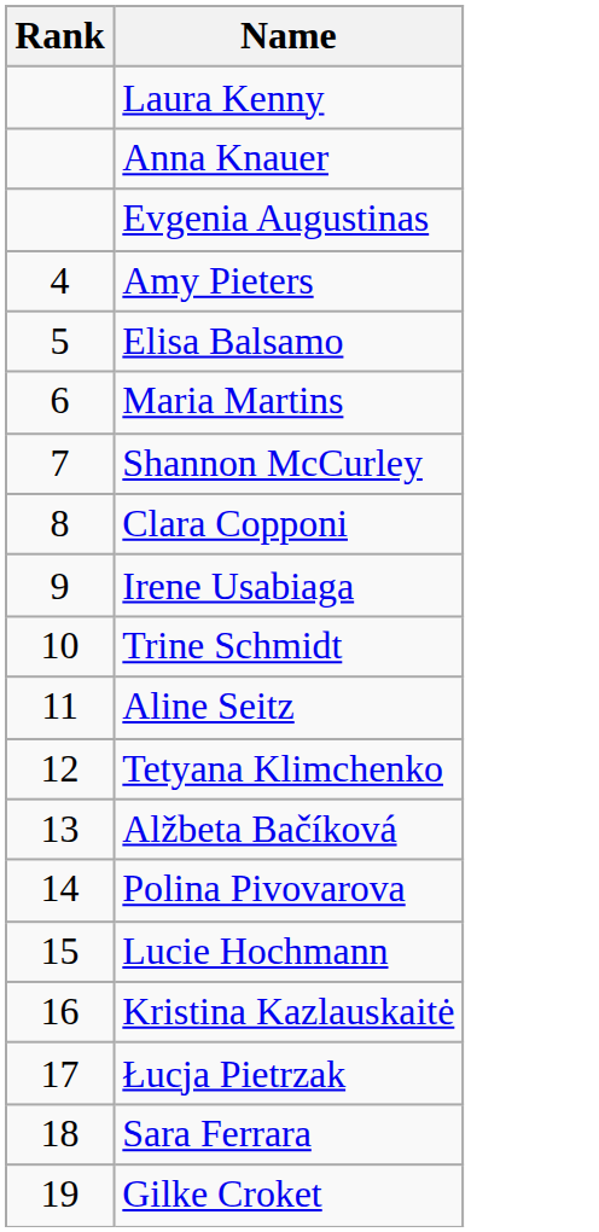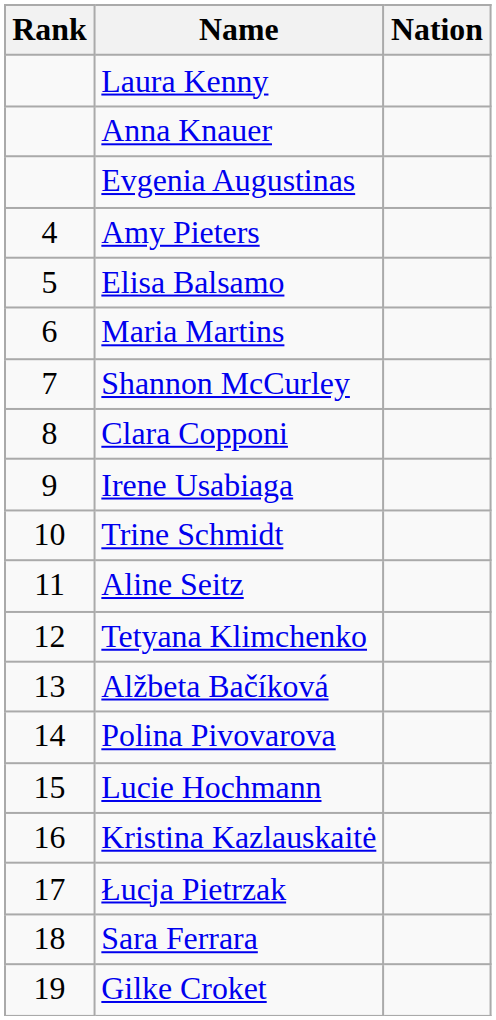+ column: Nation
